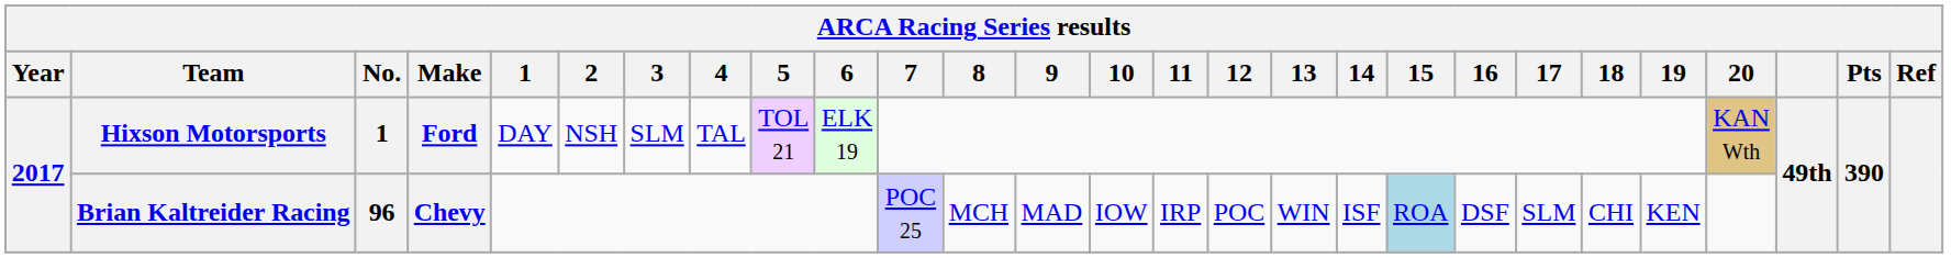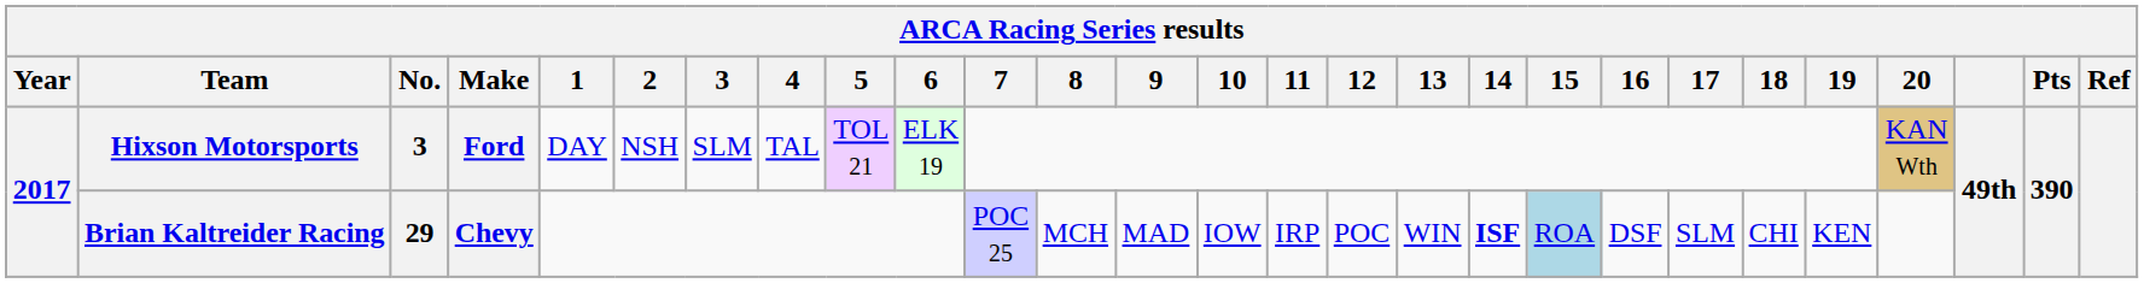Hixson Motorsports | No.: 1 -> 3
Brian Kaltreider Racing | No.: 96 -> 29
Brian Kaltreider Racing | 14: normal -> bold
